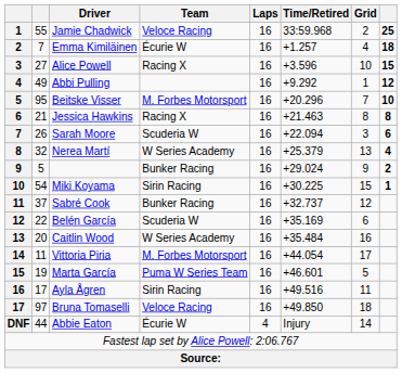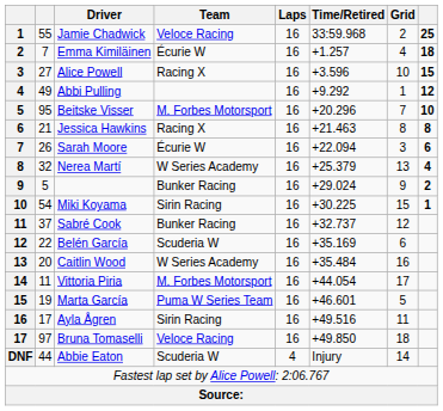Sarah Moore | Team: Scuderia W -> Écurie W
Abbie Eaton | Team: Écurie W -> Scuderia W
